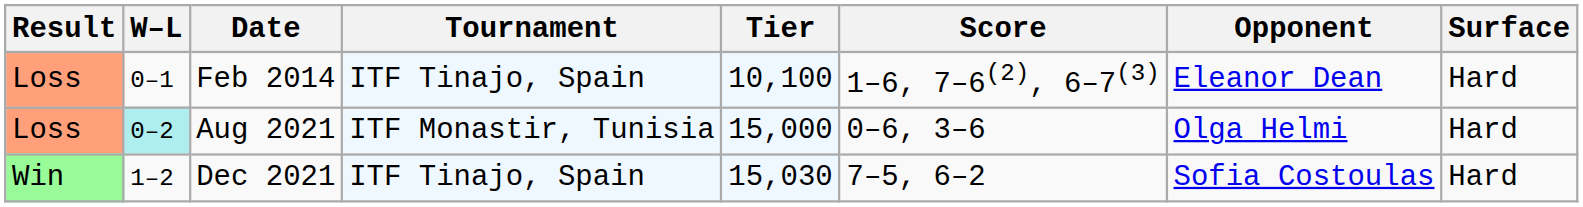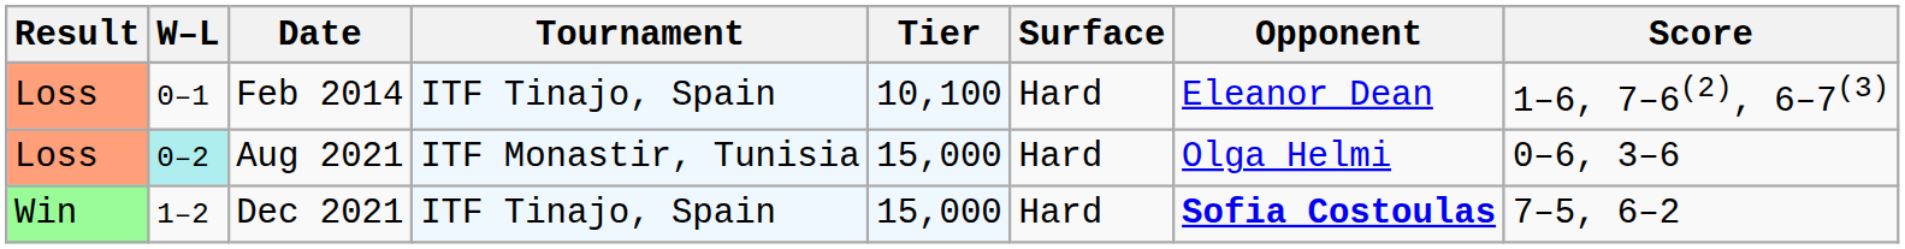columns swapped: Surface <-> Score
Dec 2021 | Tier: 15,030 -> 15,000
Dec 2021 | Opponent: normal -> bold
